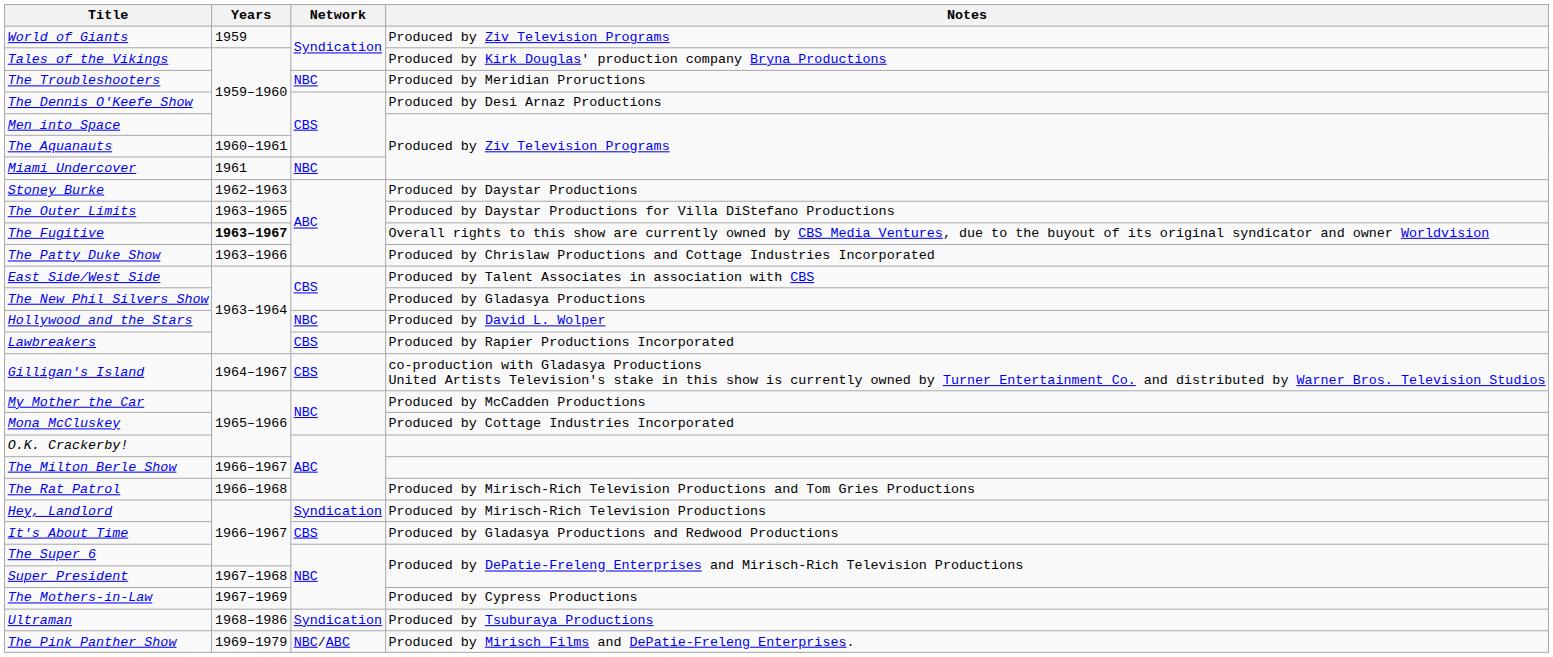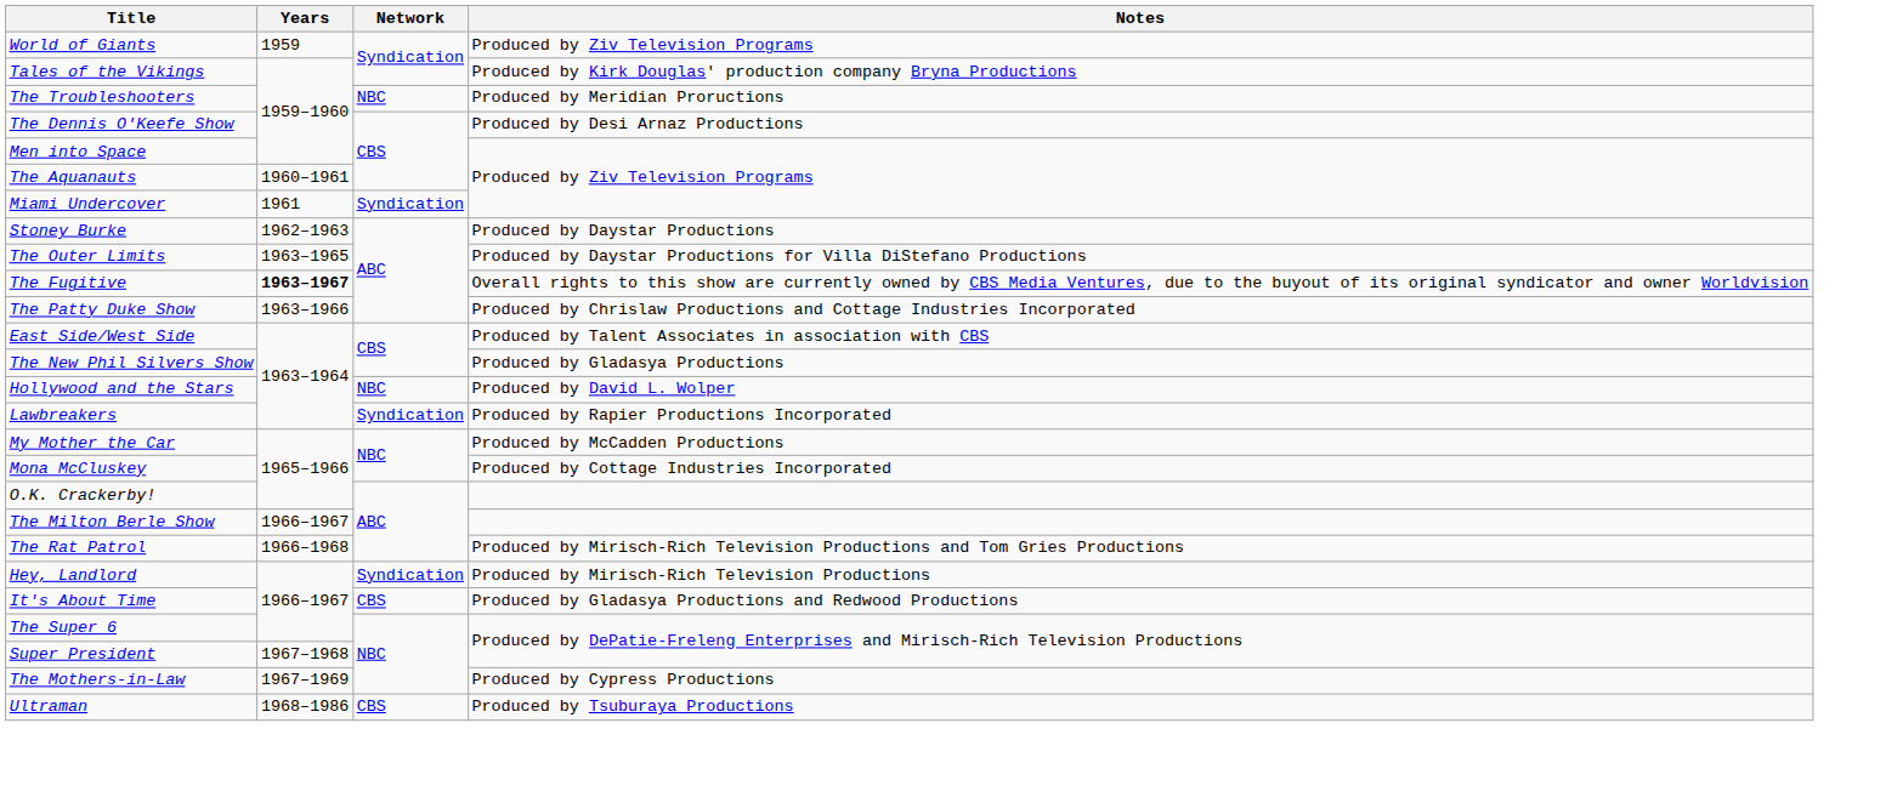Miami Undercover | Network: NBC -> Syndication
Lawbreakers | Network: CBS -> Syndication
- row: Gilligan's Island | 1964–1967 | CBS | co-production with Gladasya Productions United Artists Television's stake in this show is currently owned by Turner Entertainment Co. and distributed by Warner Bros. Television Studios
Ultraman | Network: Syndication -> CBS
- row: The Pink Panther Show | 1969–1979 | NBC/ABC | Produced by Mirisch Films and DePatie-Freleng Enterprises.
